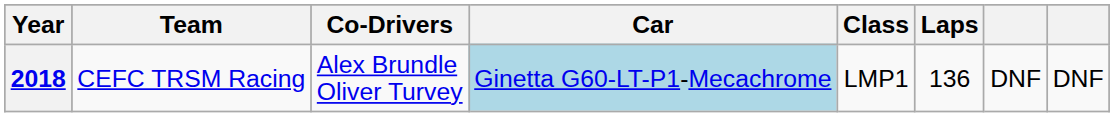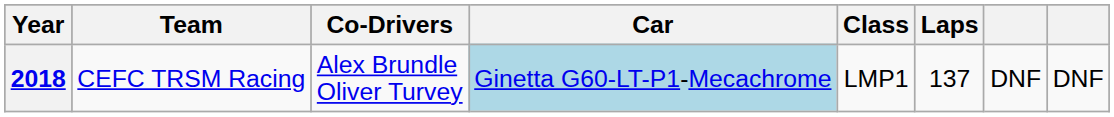2018 | Laps: 136 -> 137
